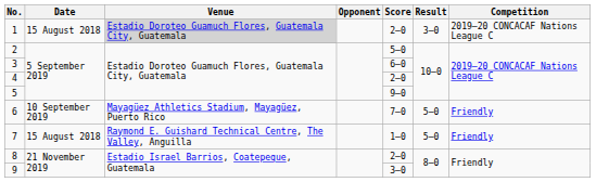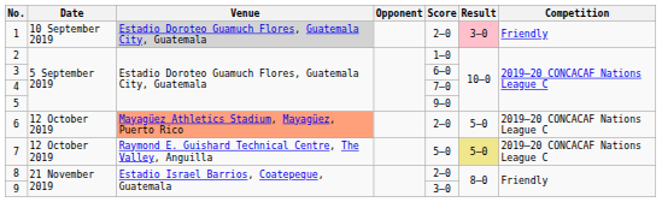1 | Date: 15 August 2018 -> 10 September 2019
1 | Result: no background -> pink background
1 | Competition: 2019–20 CONCACAF Nations League C -> Friendly
2 | Score: 5–0 -> 1–0
4 | Score: 2–0 -> 7–0
6 | Date: 10 September 2019 -> 12 October 2019
6 | Venue: no background -> lightsalmon background
6 | Score: 7–0 -> 2–0
6 | Competition: Friendly -> 2019–20 CONCACAF Nations League C
7 | Date: 15 August 2018 -> 12 October 2019
7 | Score: 1–0 -> 5–0
7 | Result: no background -> khaki background
7 | Competition: Friendly -> 2019–20 CONCACAF Nations League C
